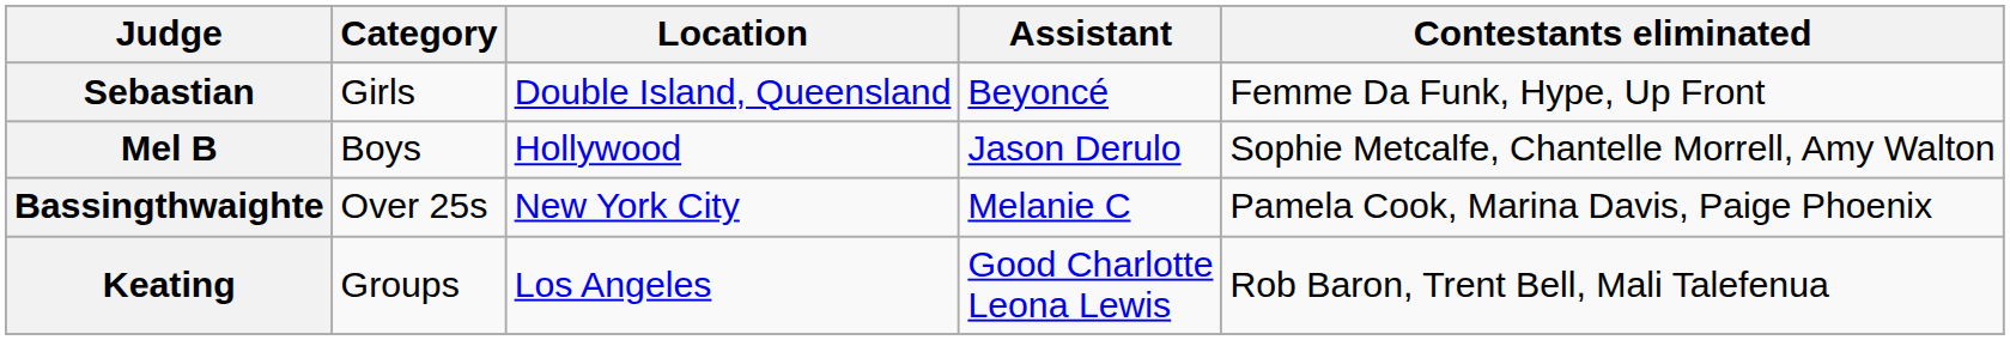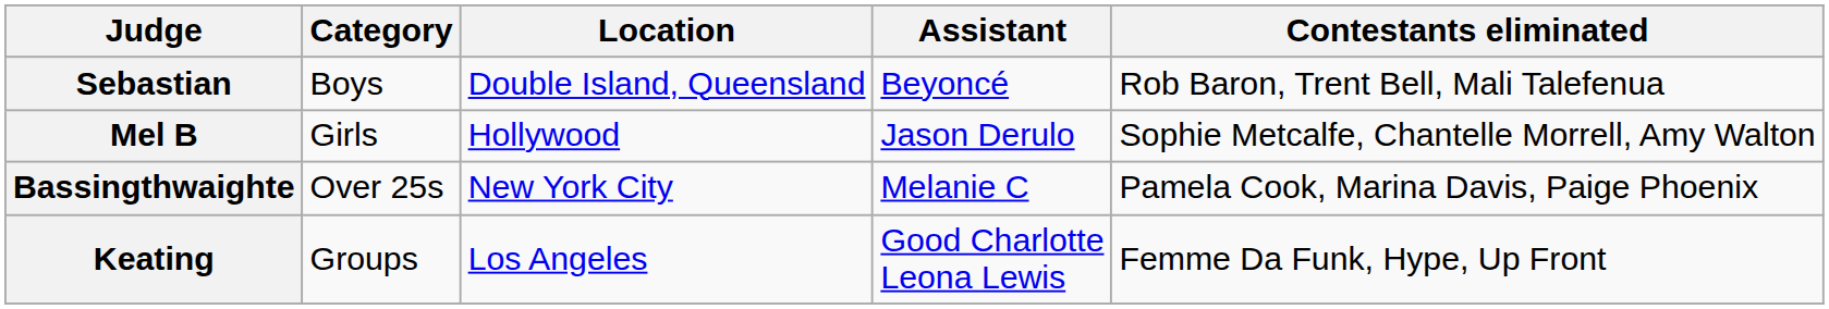Sebastian | Category: Girls -> Boys
Sebastian | Contestants eliminated: Femme Da Funk, Hype, Up Front -> Rob Baron, Trent Bell, Mali Talefenua
Mel B | Category: Boys -> Girls
Keating | Contestants eliminated: Rob Baron, Trent Bell, Mali Talefenua -> Femme Da Funk, Hype, Up Front
